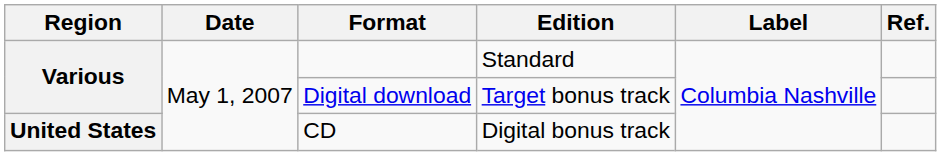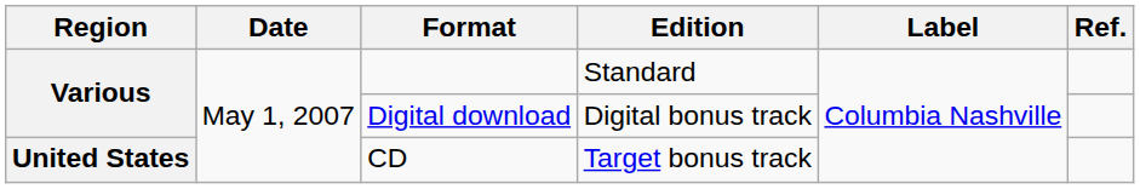Digital download | Edition: Target bonus track -> Digital bonus track
CD | Edition: Digital bonus track -> Target bonus track
